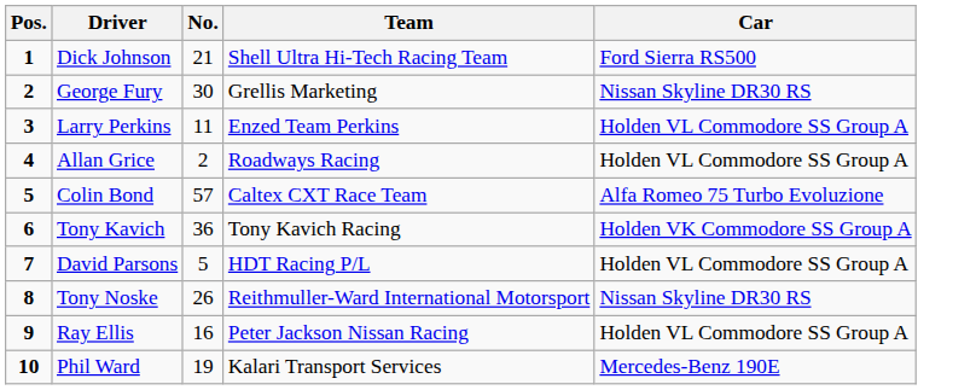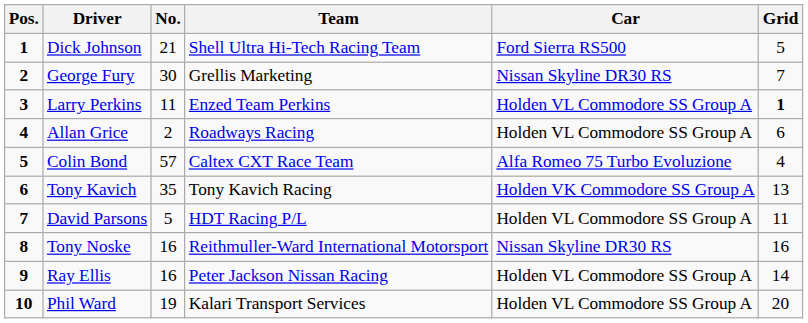+ column: Grid | 5 | 7 | 1 | 6 | 4 | 13 | 11 | 16 | 14 | 20
Tony Kavich | No.: 36 -> 35
Tony Noske | No.: 26 -> 16
Phil Ward | Car: Mercedes-Benz 190E -> Holden VL Commodore SS Group A
